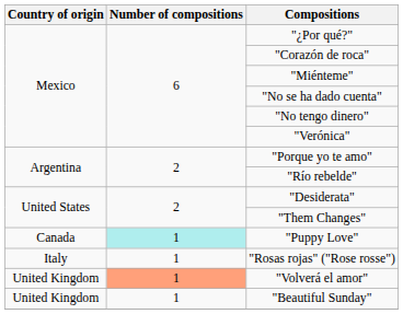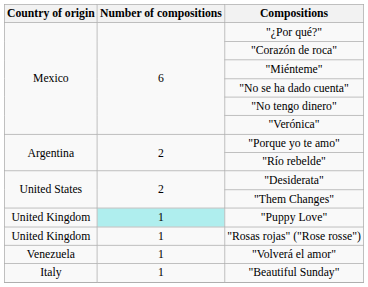"Puppy Love" | Country of origin: Canada -> United Kingdom
"Rosas rojas" ("Rose rosse") | Country of origin: Italy -> United Kingdom
"Volverá el amor" | Country of origin: United Kingdom -> Venezuela
"Volverá el amor" | Number of compositions: lightsalmon background -> no background
"Beautiful Sunday" | Country of origin: United Kingdom -> Italy
